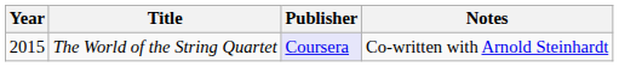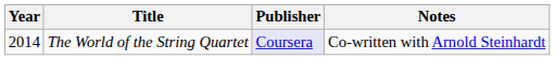The World of the String Quartet | Year: 2015 -> 2014
